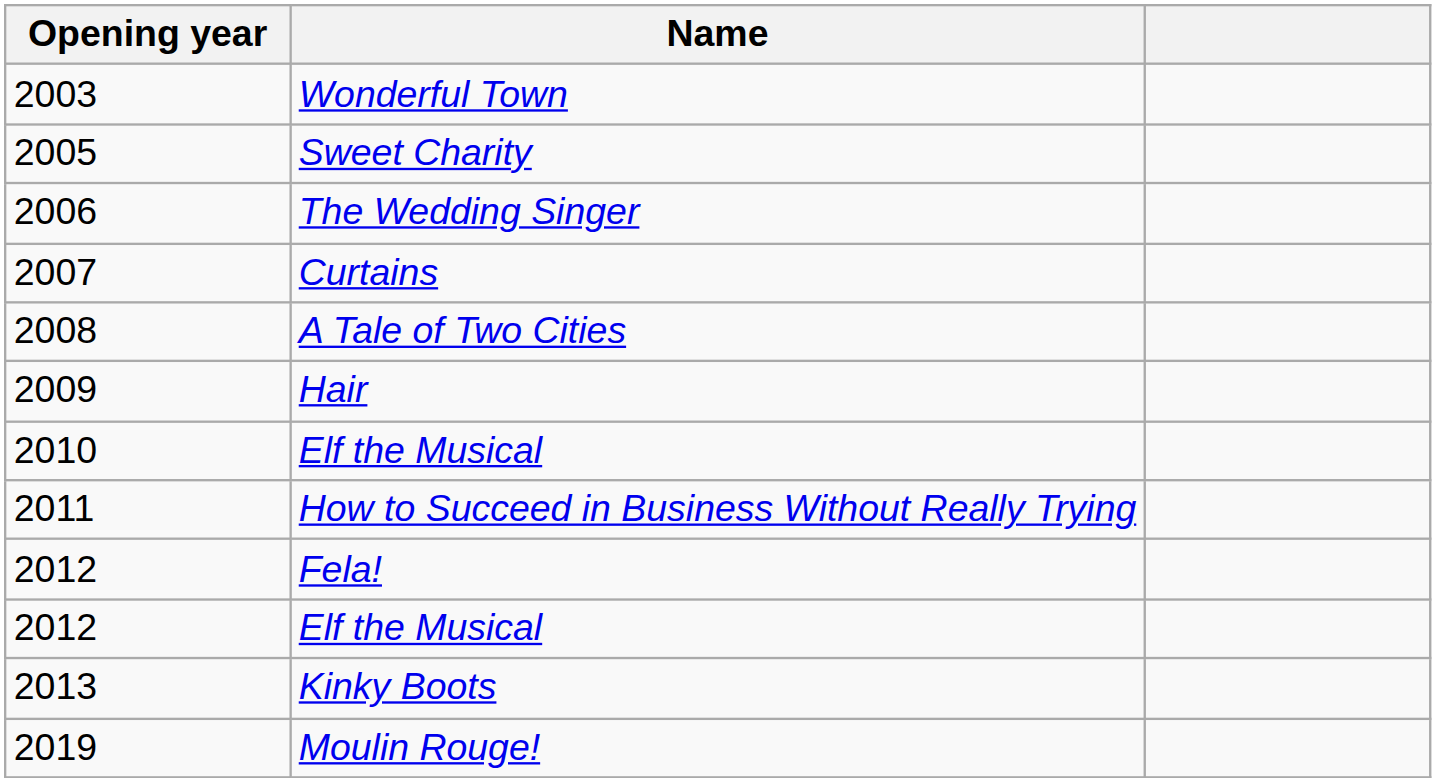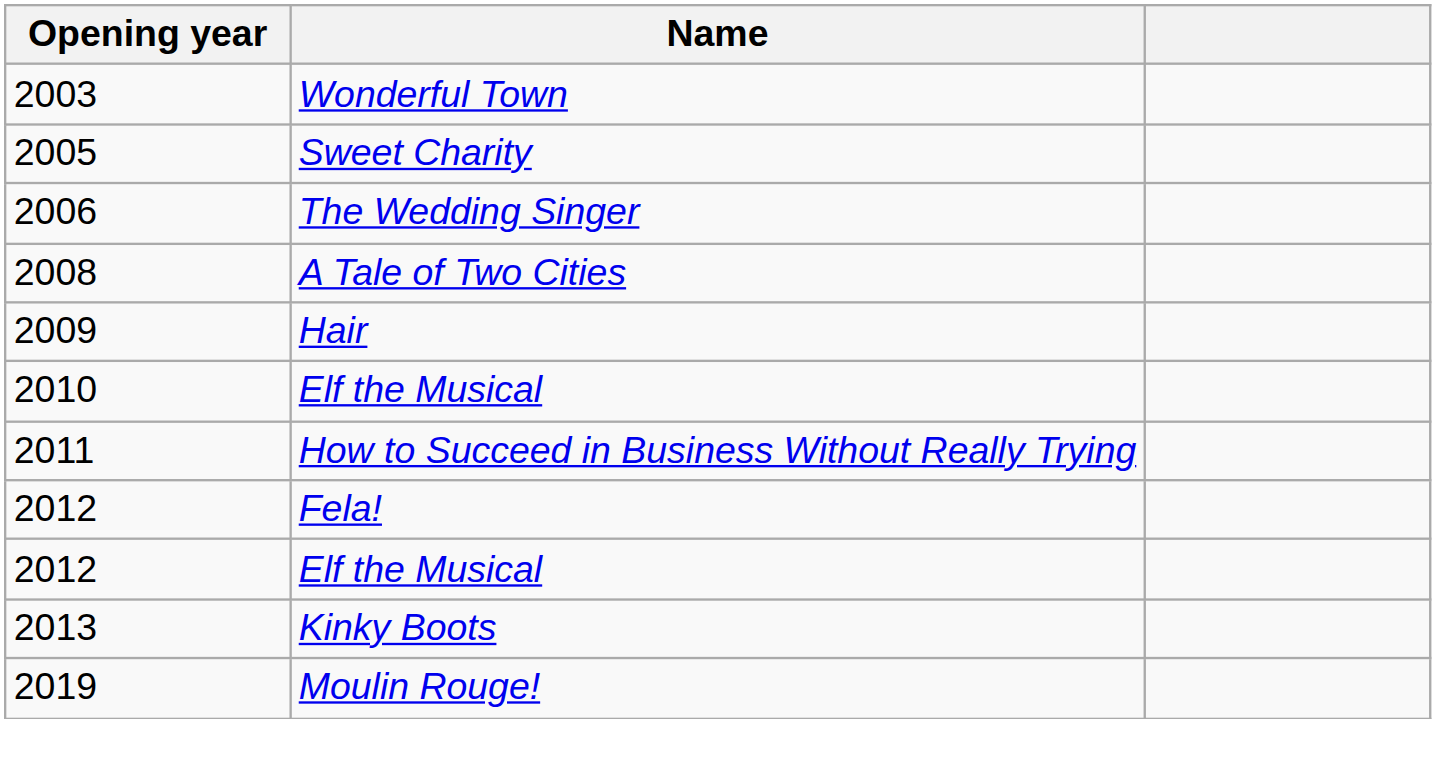- row: 2007 | Curtains
